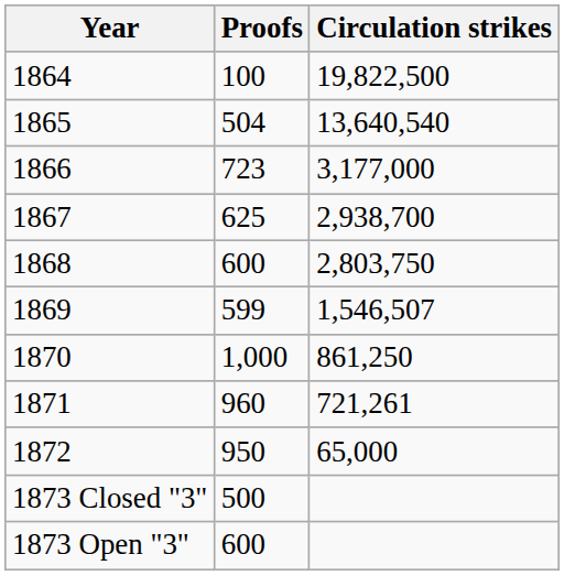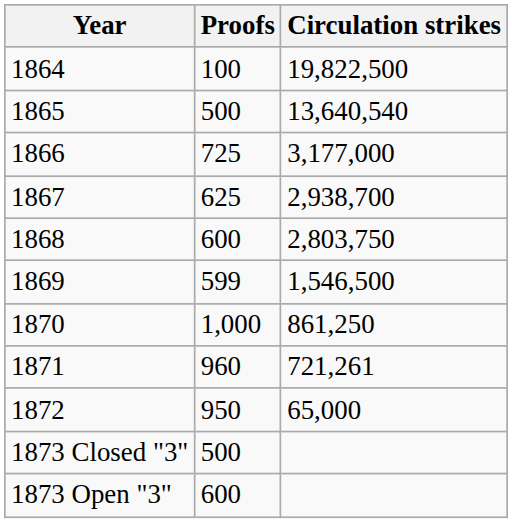1865 | Proofs: 504 -> 500
1866 | Proofs: 723 -> 725
1869 | Circulation strikes: 1,546,507 -> 1,546,500
